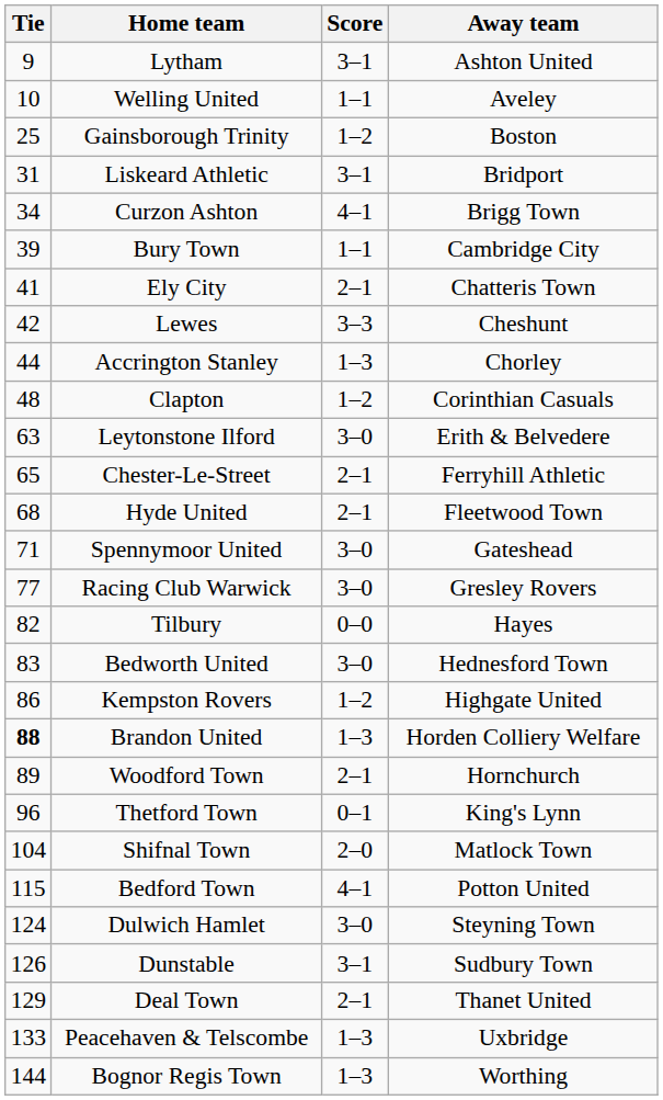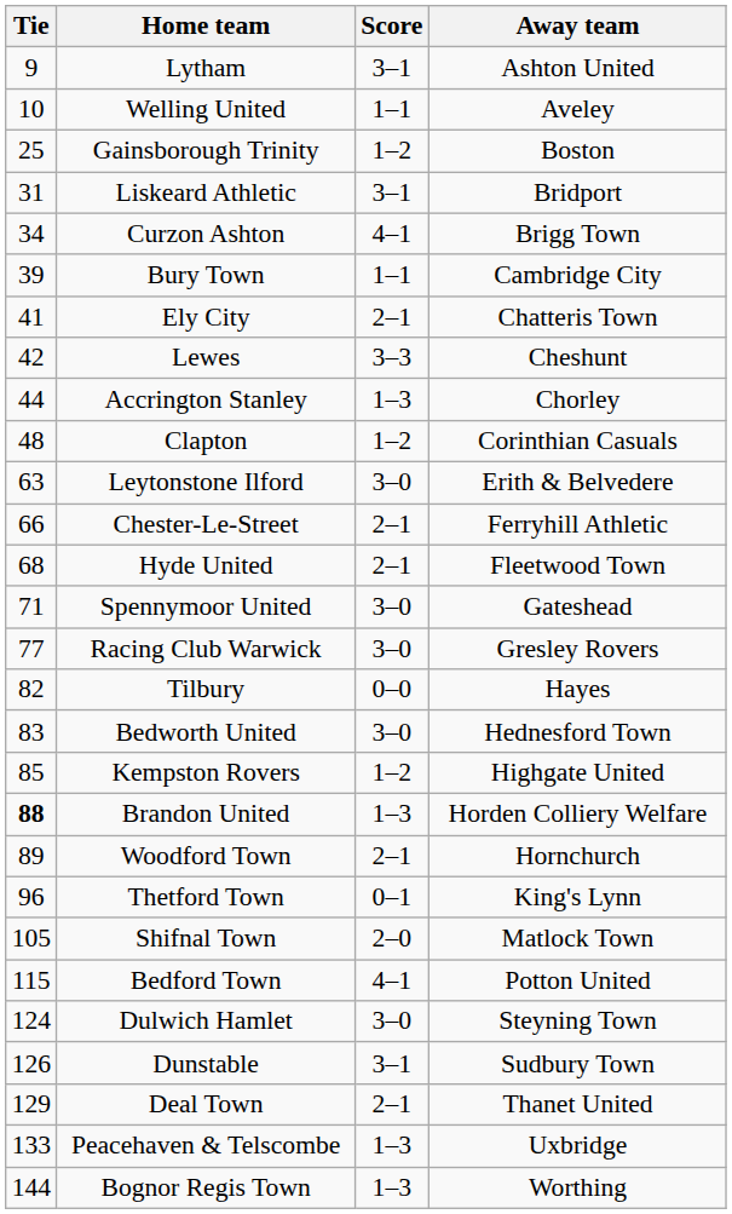Chester-Le-Street | Tie: 65 -> 66
Kempston Rovers | Tie: 86 -> 85
Shifnal Town | Tie: 104 -> 105
